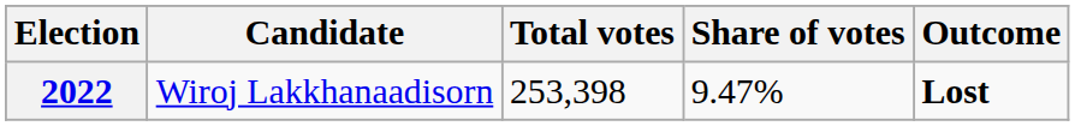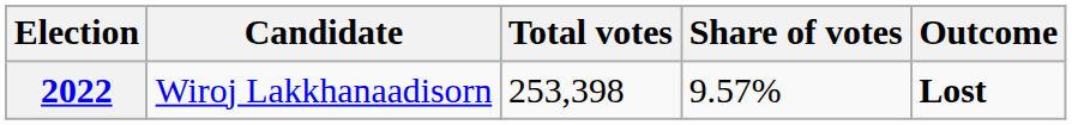2022 | Share of votes: 9.47% -> 9.57%
